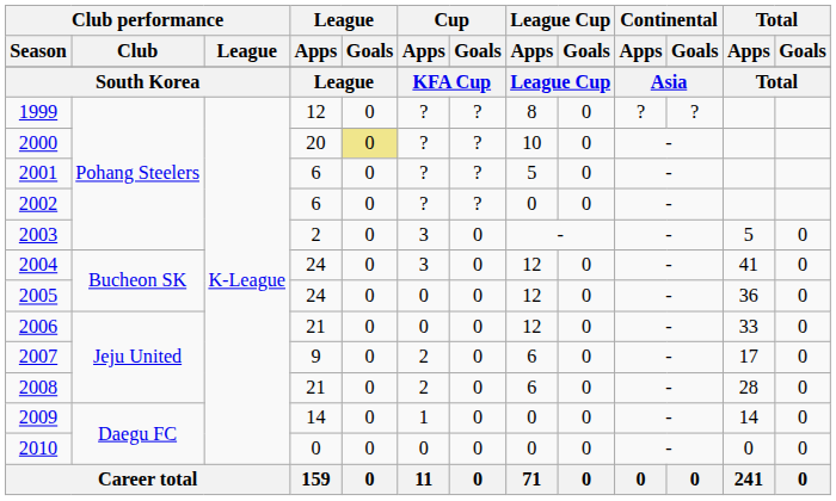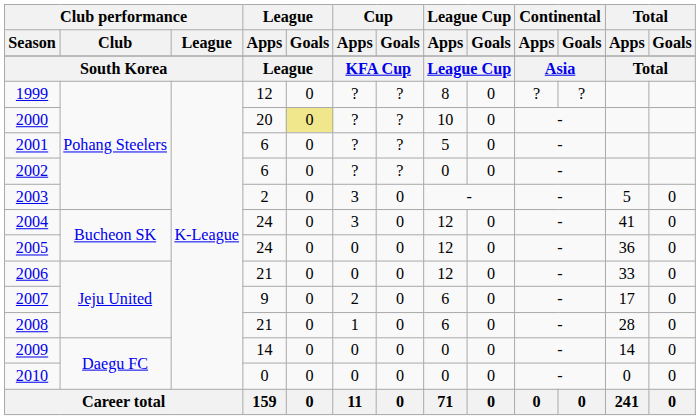2008 | Cup / Apps: 2 -> 1
2009 | Cup / Apps: 1 -> 0
